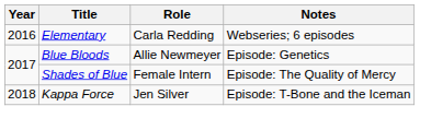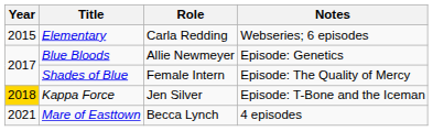Elementary | Year: 2016 -> 2015
Kappa Force | Year: no background -> gold background
+ row: 2021 | Mare of Easttown | Becca Lynch | 4 episodes
